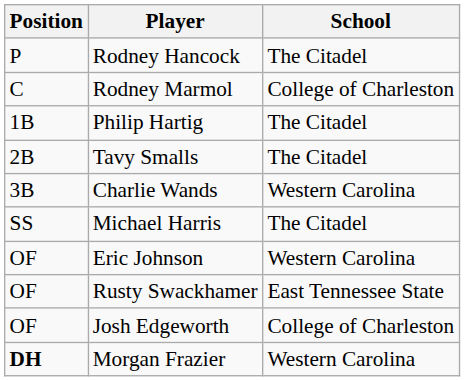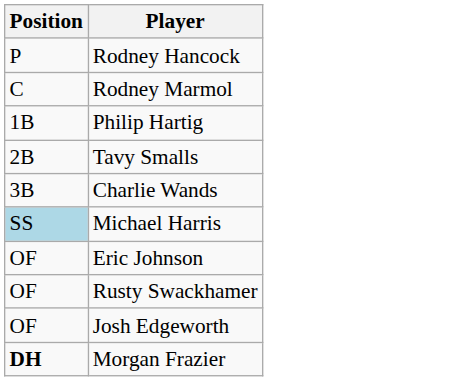- column: School | The Citadel | College of Charleston | The Citadel | The Citadel | Western Carolina | The Citadel | Western Carolina | East Tennessee State | College of Charleston | Western Carolina
Michael Harris | Position: no background -> lightblue background
